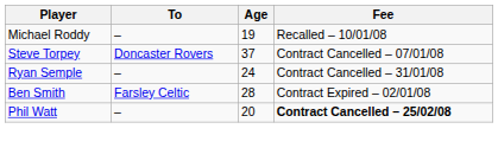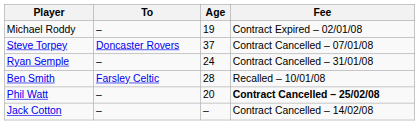Michael Roddy | Fee: Recalled – 10/01/08 -> Contract Expired – 02/01/08
Ben Smith | Fee: Contract Expired – 02/01/08 -> Recalled – 10/01/08
+ row: Jack Cotton | – | – | Contract Cancelled – 14/02/08
